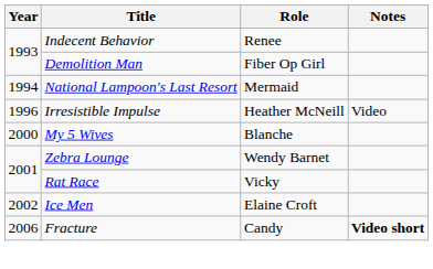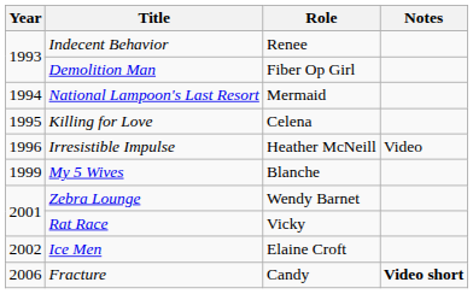+ row: 1995 | Killing for Love | Celena
My 5 Wives | Year: 2000 -> 1999
